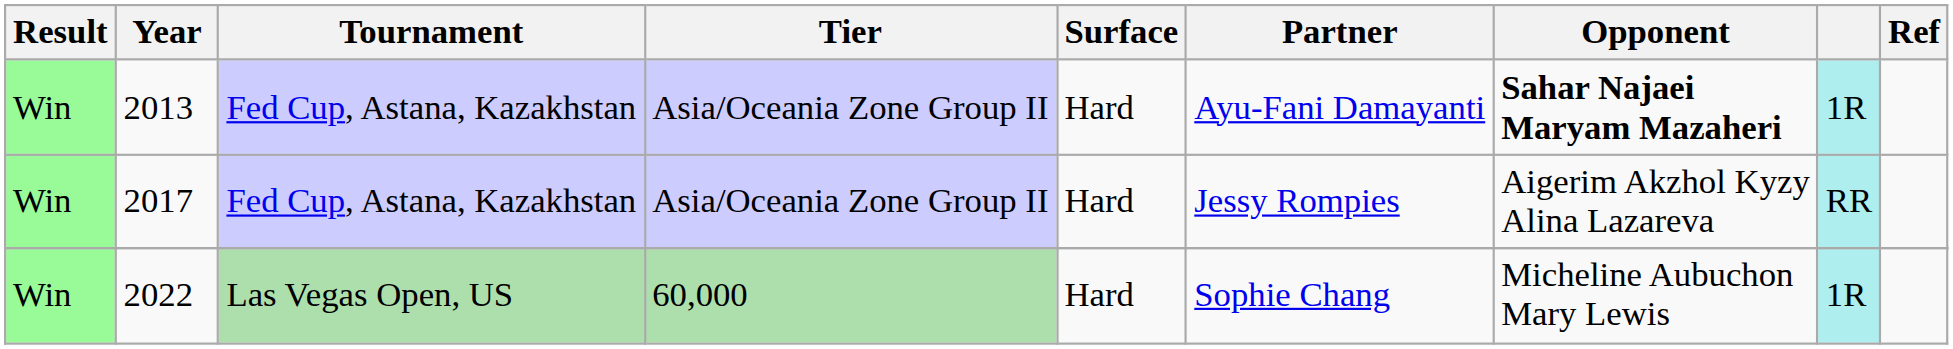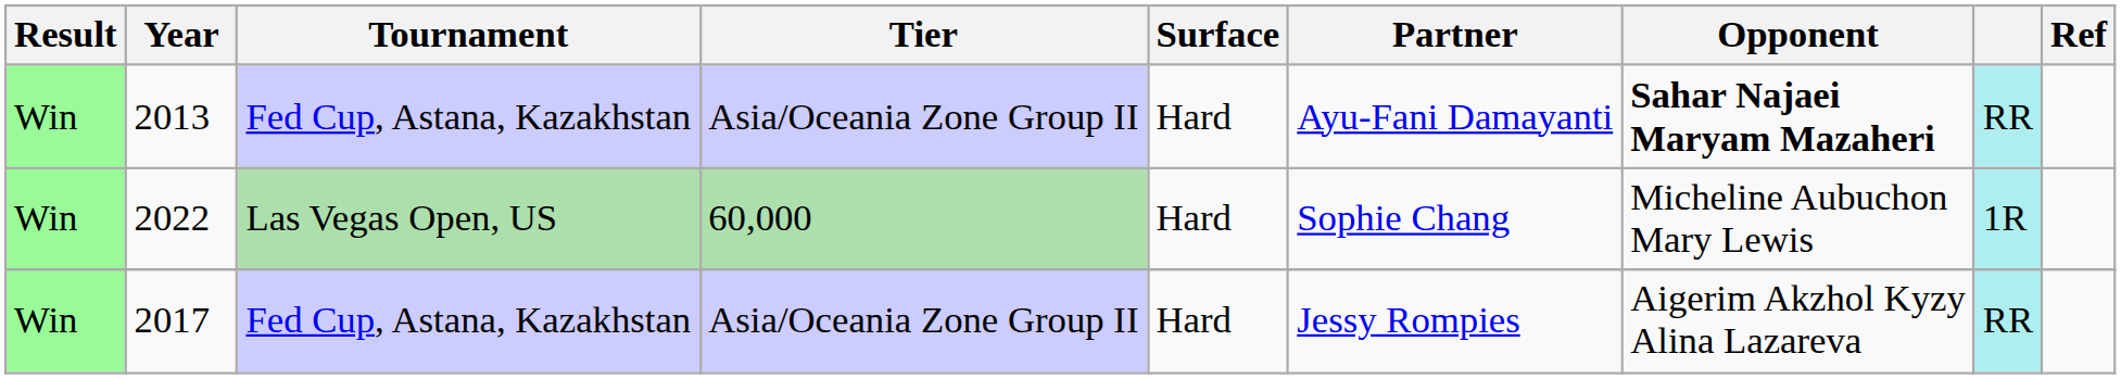2013 | column 8: 1R -> RR
rows swapped: 2017 <-> 2022
